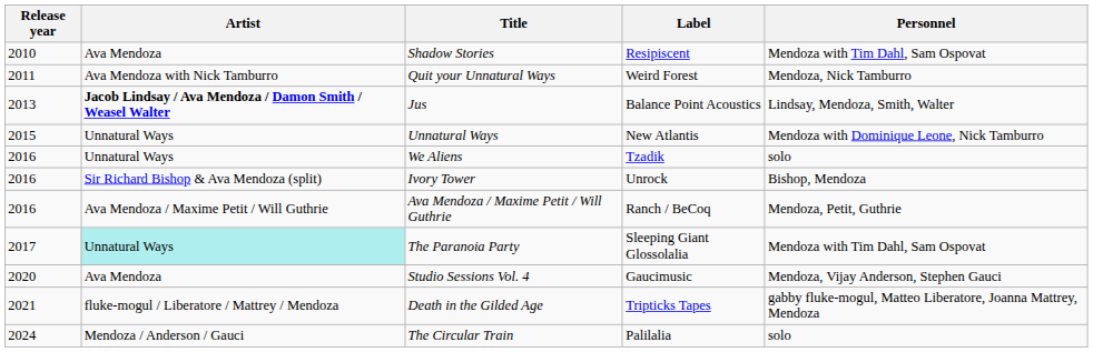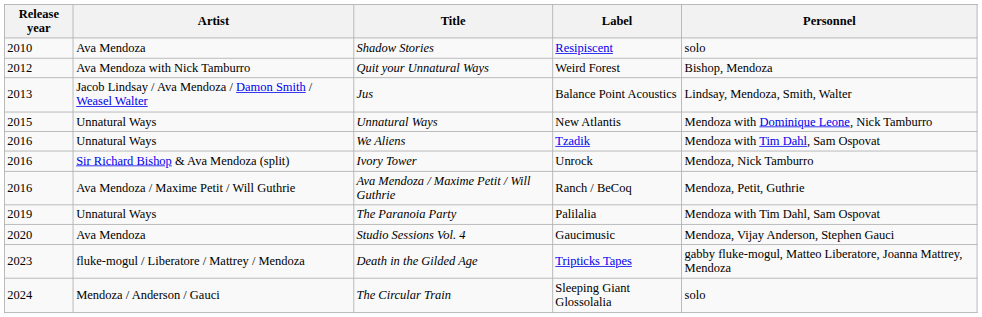Shadow Stories | Personnel: Mendoza with Tim Dahl, Sam Ospovat -> solo
Quit your Unnatural Ways | Release year: 2011 -> 2012
Quit your Unnatural Ways | Personnel: Mendoza, Nick Tamburro -> Bishop, Mendoza
Jus | Artist: bold -> normal
We Aliens | Personnel: solo -> Mendoza with Tim Dahl, Sam Ospovat
Ivory Tower | Personnel: Bishop, Mendoza -> Mendoza, Nick Tamburro
The Paranoia Party | Release year: 2017 -> 2019
The Paranoia Party | Artist: paleturquoise background -> no background
The Paranoia Party | Label: Sleeping Giant Glossolalia -> Palilalia
Death in the Gilded Age | Release year: 2021 -> 2023
The Circular Train | Label: Palilalia -> Sleeping Giant Glossolalia
